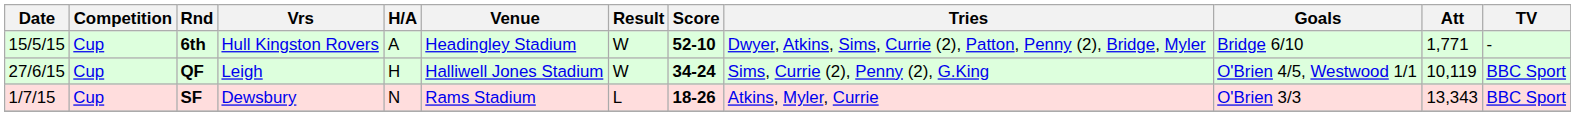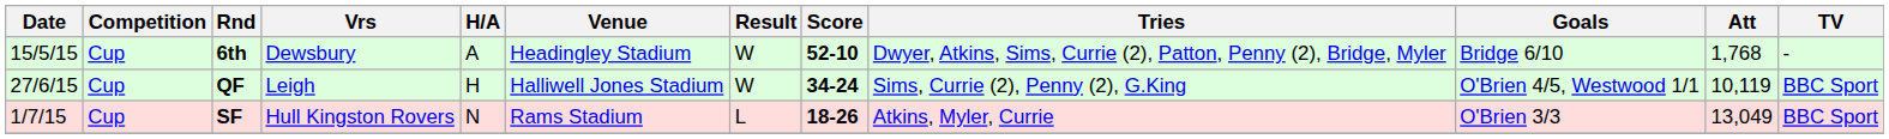6th | Vrs: Hull Kingston Rovers -> Dewsbury
6th | Att: 1,771 -> 1,768
SF | Vrs: Dewsbury -> Hull Kingston Rovers
SF | Att: 13,343 -> 13,049
